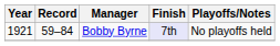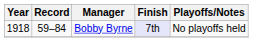Bobby Byrne | Year: 1921 -> 1918
